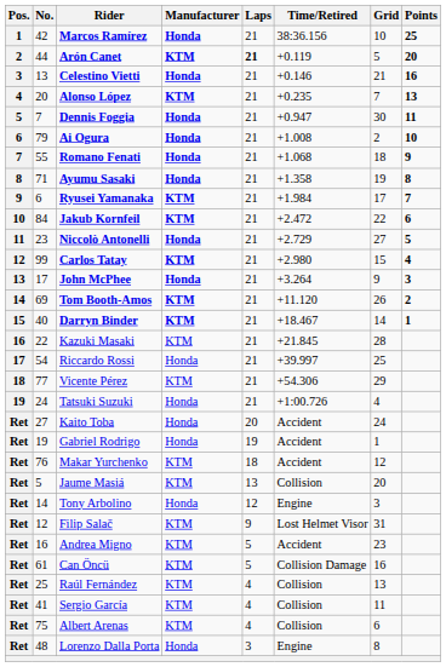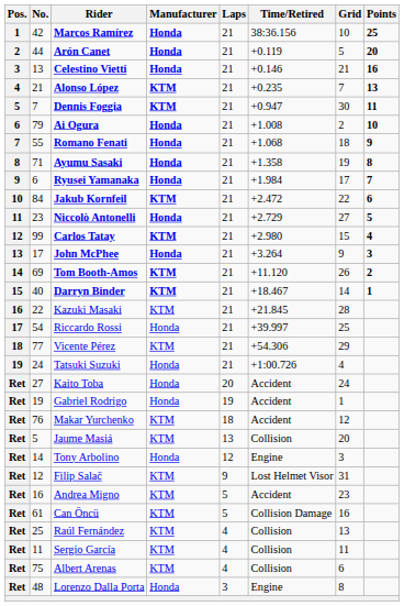Arón Canet | Manufacturer: KTM -> Honda
Arón Canet | Laps: bold -> normal
Alonso López | No.: 20 -> 21
Dennis Foggia | Manufacturer: Honda -> KTM
Ryusei Yamanaka | Manufacturer: KTM -> Honda
Sergio García | No.: 41 -> 11
